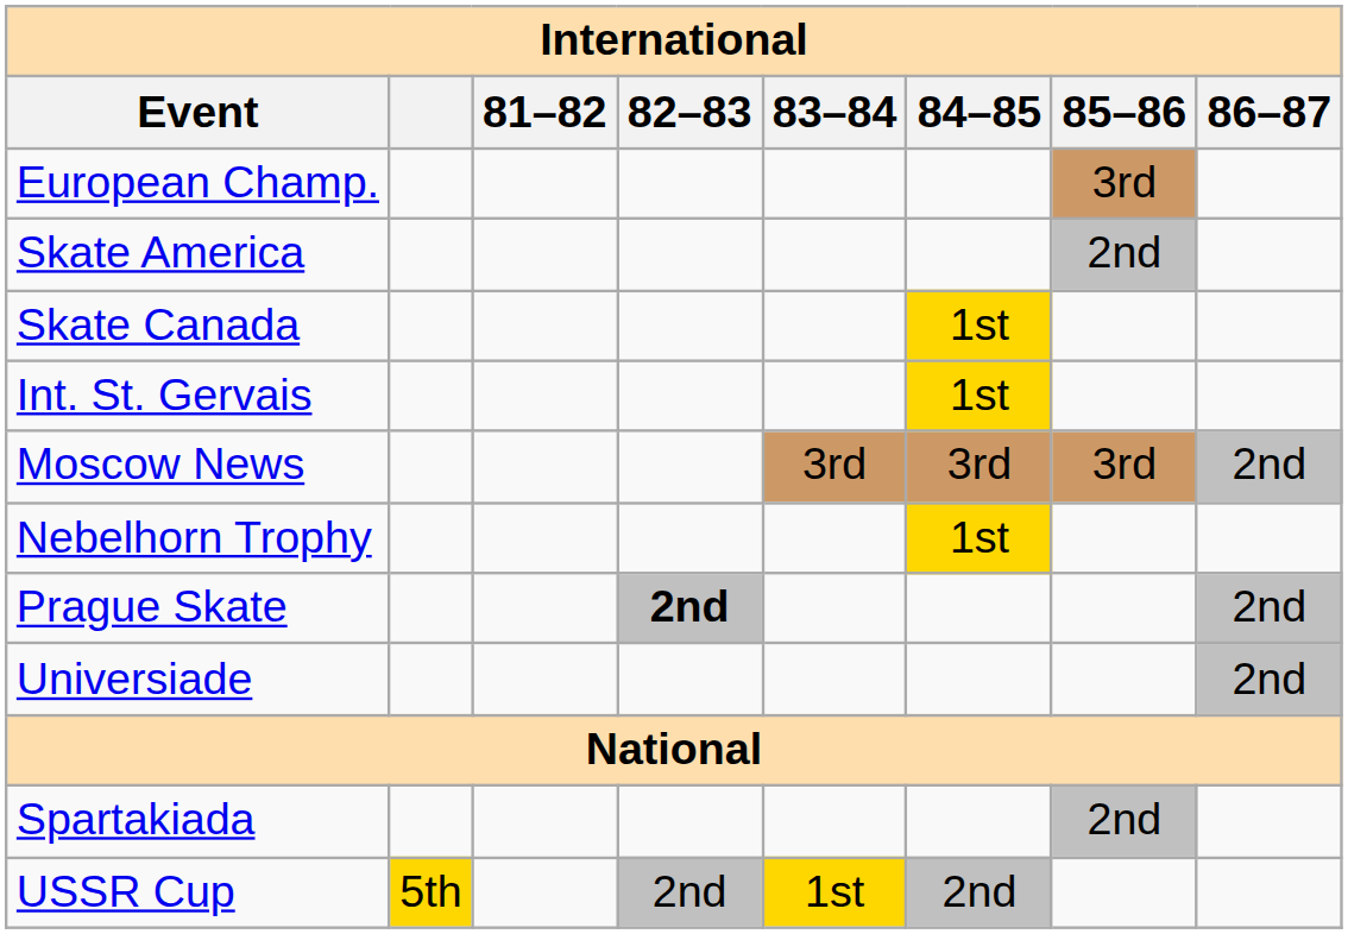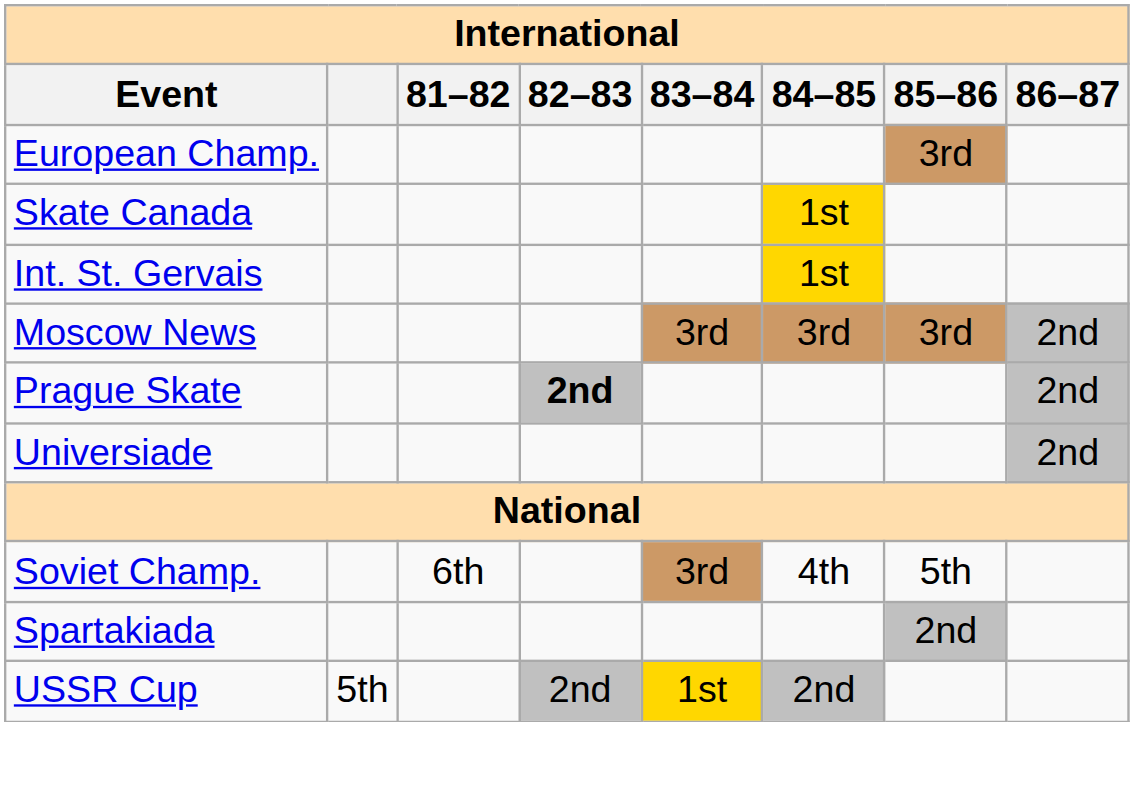- row: Skate America | 2nd
- row: Nebelhorn Trophy | 1st
+ row: Soviet Champ. | 6th | 3rd | 4th | 5th
USSR Cup | column 2: gold background -> no background
